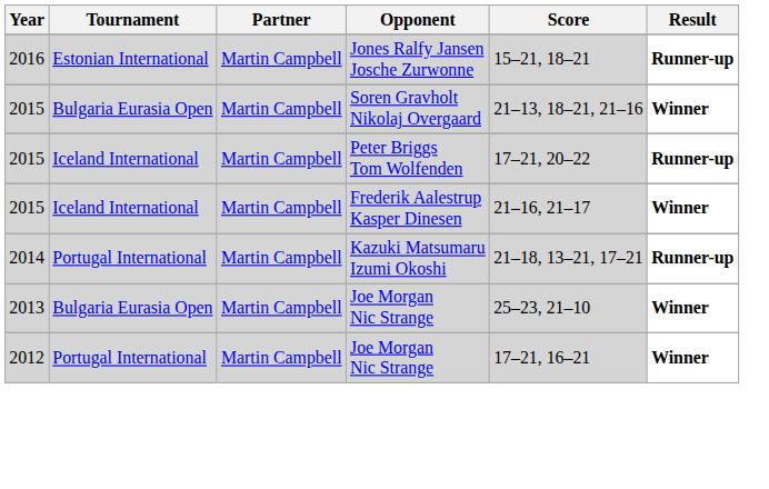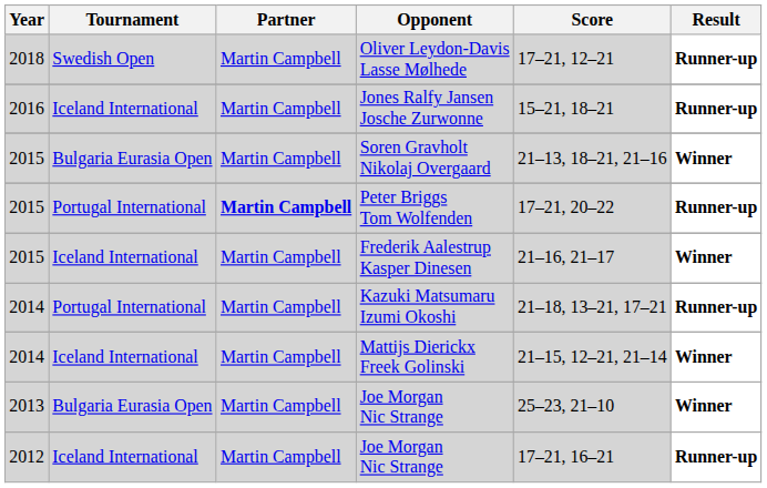+ row: 2018 | Swedish Open | Martin Campbell | Oliver Leydon-Davis Lasse Mølhede | 17–21, 12–21 | Runner-up
Jones Ralfy Jansen Josche Zurwonne | Tournament: Estonian International -> Iceland International
Peter Briggs Tom Wolfenden | Tournament: Iceland International -> Portugal International
Peter Briggs Tom Wolfenden | Partner: normal -> bold
+ row: 2014 | Iceland International | Martin Campbell | Mattijs Dierickx Freek Golinski | 21–15, 12–21, 21–14 | Winner
2012 / Joe Morgan Nic Strange | Tournament: Portugal International -> Iceland International
2012 / Joe Morgan Nic Strange | Result: Winner -> Runner-up
